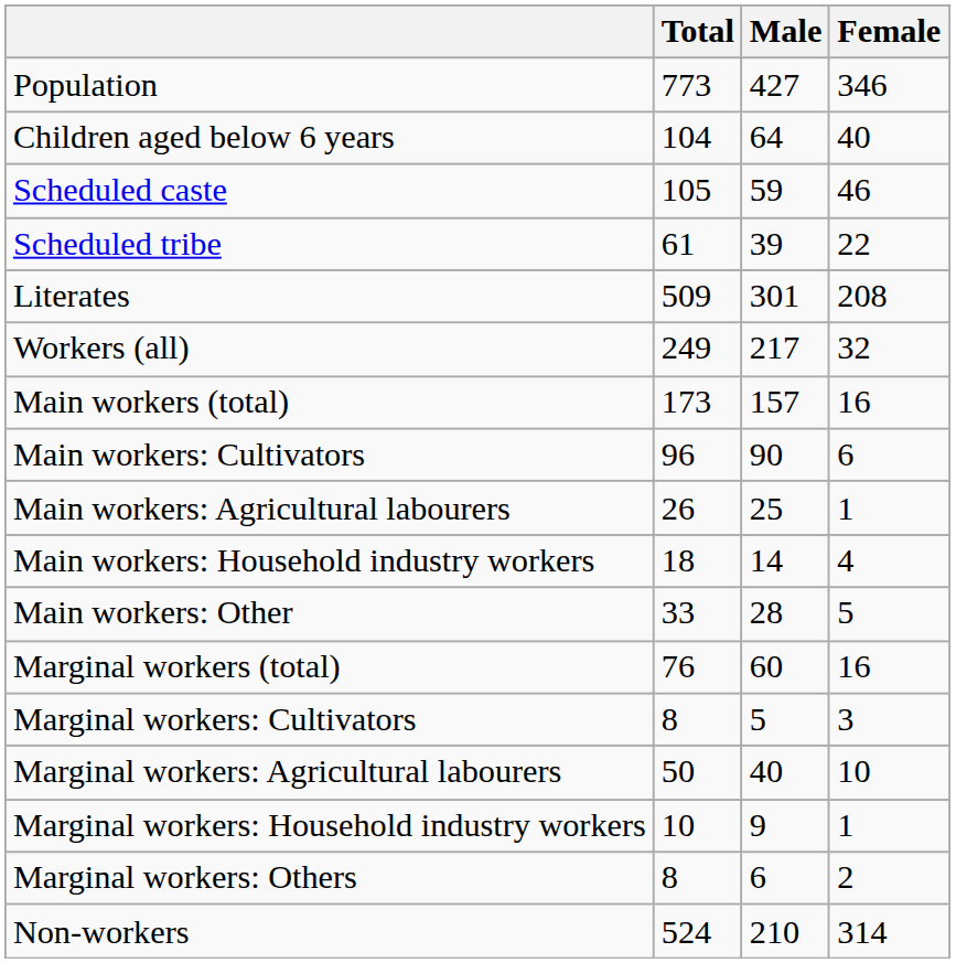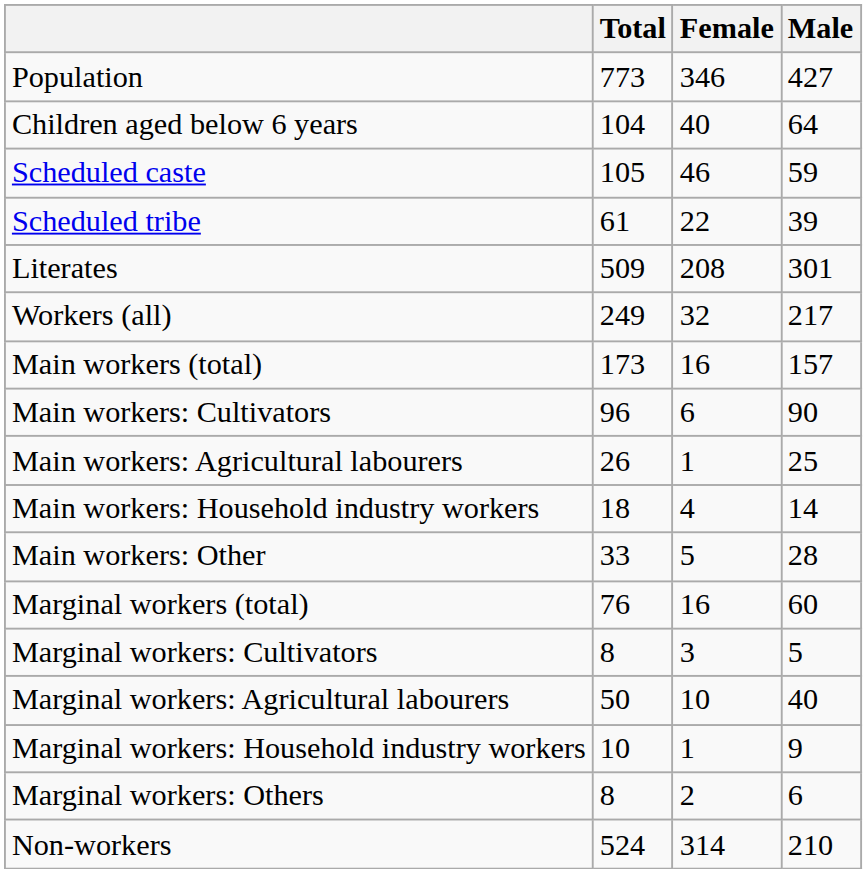columns swapped: Male <-> Female
